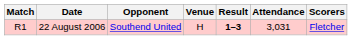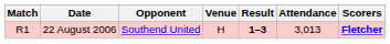22 August 2006 | Attendance: 3,031 -> 3,013
22 August 2006 | Scorers: normal -> bold
